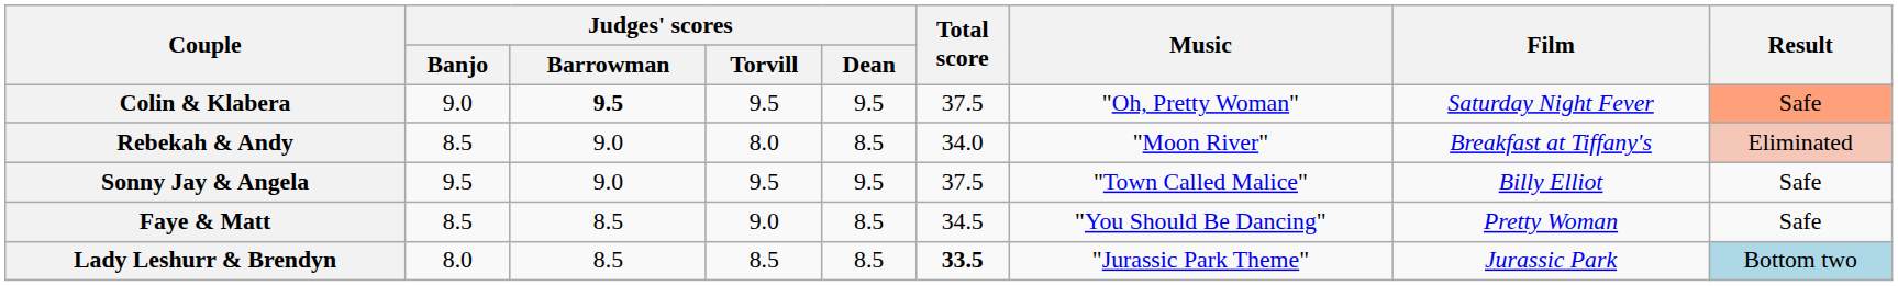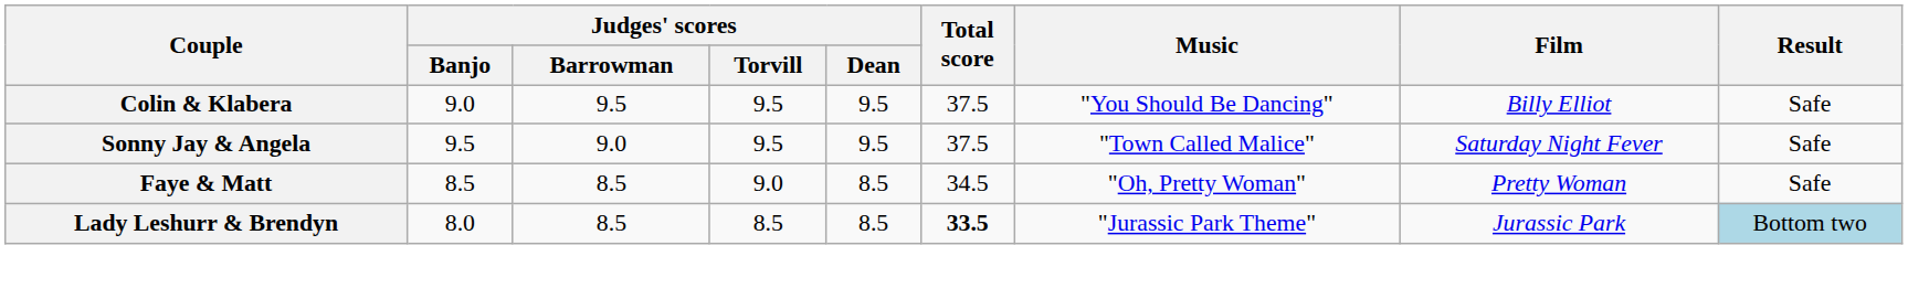Colin & Klabera | Judges' scores / Barrowman: bold -> normal
Colin & Klabera | Music: "Oh, Pretty Woman" -> "You Should Be Dancing"
Colin & Klabera | Film: Saturday Night Fever -> Billy Elliot
Colin & Klabera | Result: lightsalmon background -> no background
- row: Rebekah & Andy | 8.5 | 9.0 | 8.0 | 8.5 | 34.0 | "Moon River" | Breakfast at Tiffany's | Eliminated
Sonny Jay & Angela | Film: Billy Elliot -> Saturday Night Fever
Faye & Matt | Music: "You Should Be Dancing" -> "Oh, Pretty Woman"
